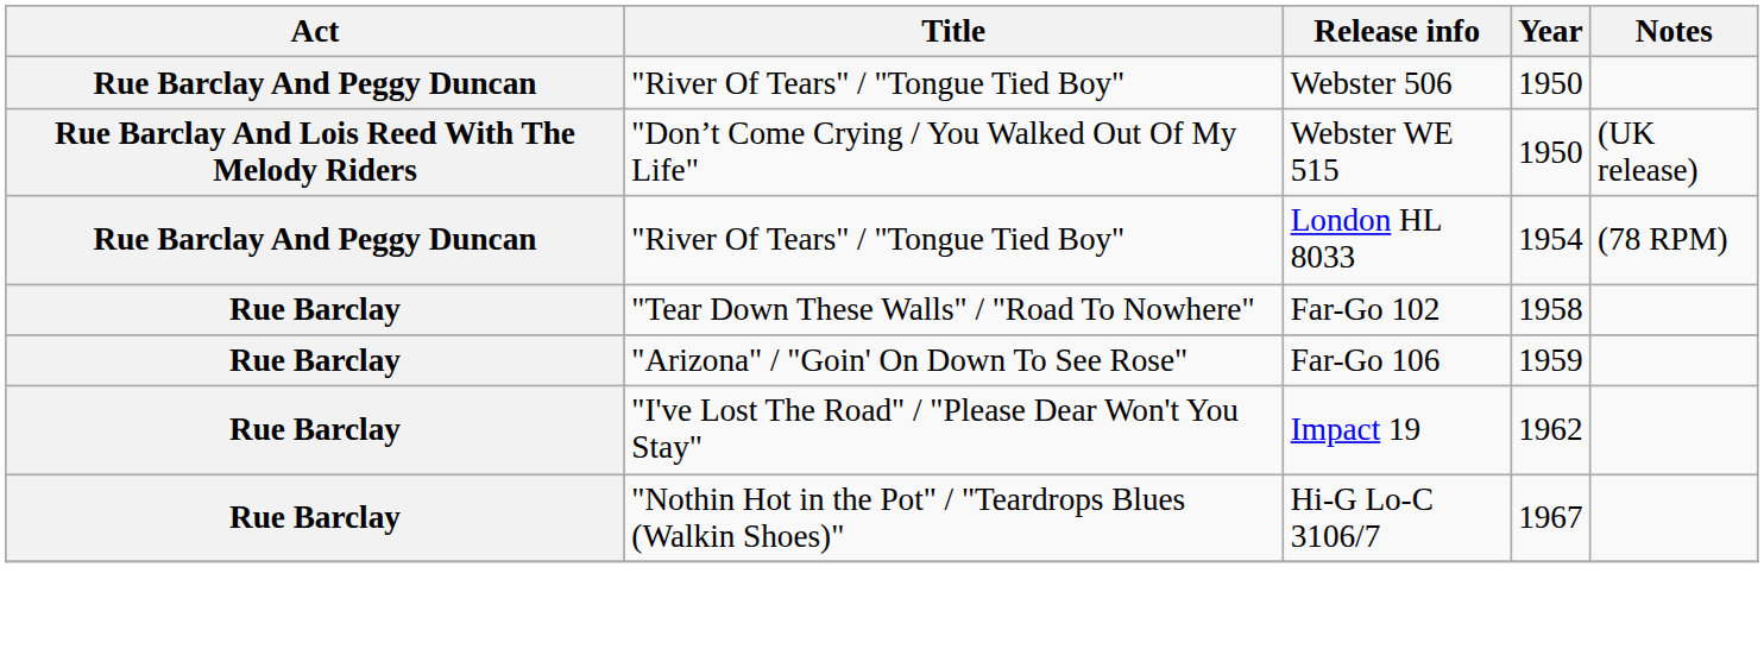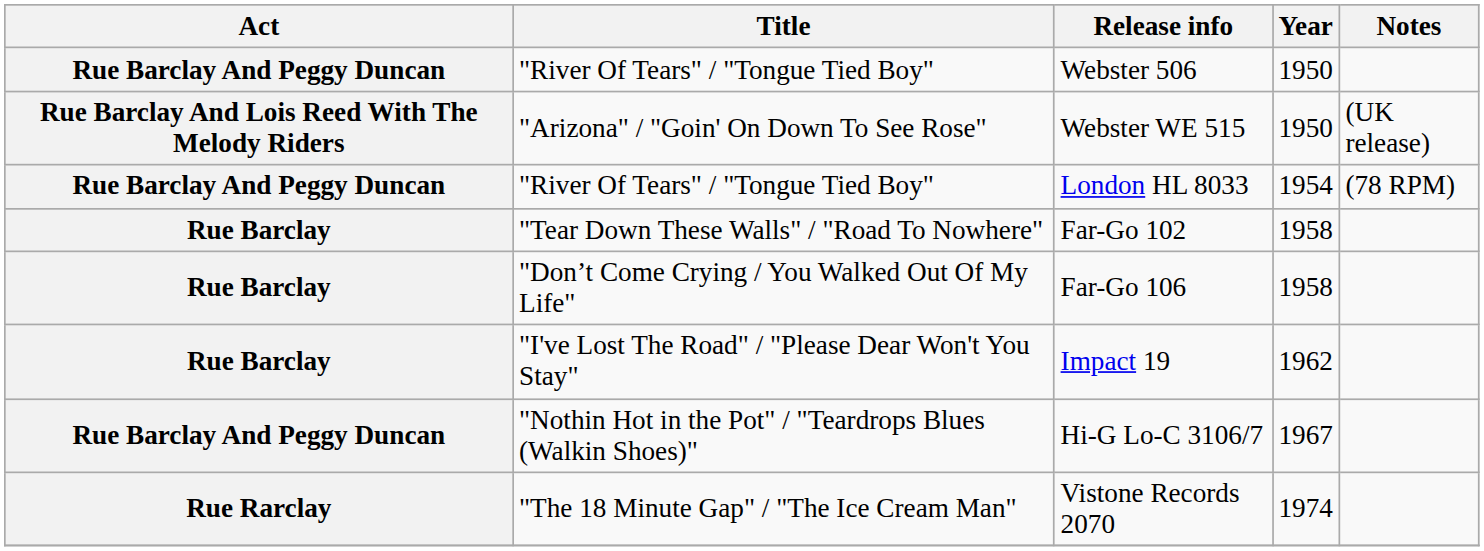Webster WE 515 | Title: "Don’t Come Crying / You Walked Out Of My Life" -> "Arizona" / "Goin' On Down To See Rose"
Far-Go 106 | Title: "Arizona" / "Goin' On Down To See Rose" -> "Don’t Come Crying / You Walked Out Of My Life"
Far-Go 106 | Year: 1959 -> 1958
Hi-G Lo-C 3106/7 | Act: Rue Barclay -> Rue Barclay And Peggy Duncan
+ row: Rue Rarclay | "The 18 Minute Gap" / "The Ice Cream Man" | Vistone Records 2070 | 1974
